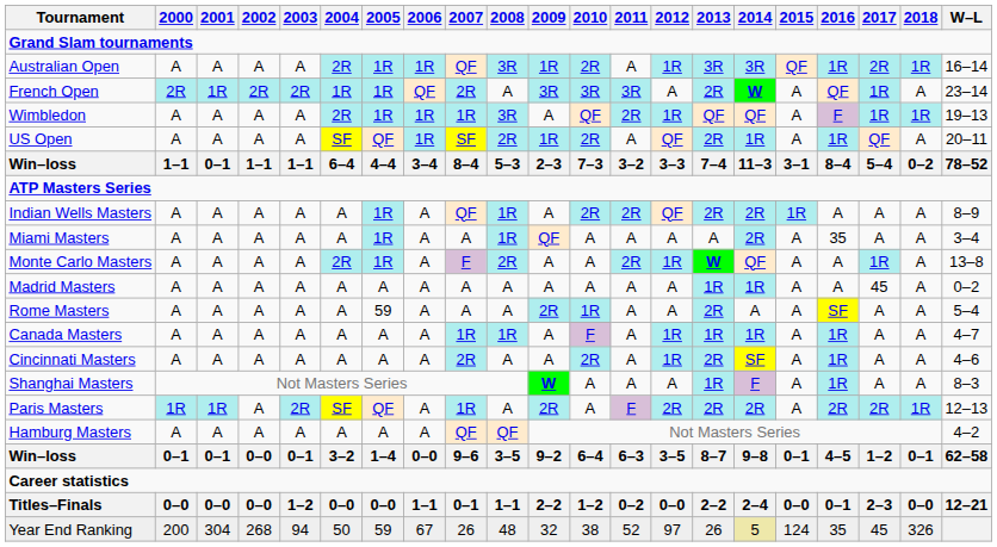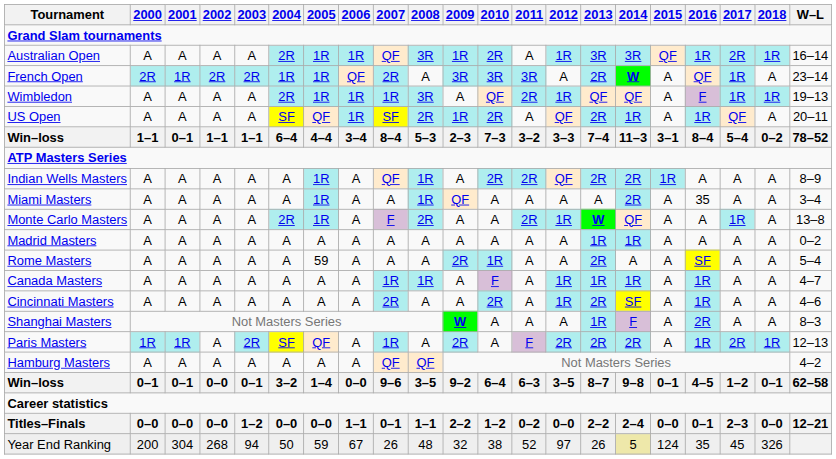Madrid Masters | 2017: 45 -> A
Shanghai Masters | 2016: 1R -> 2R
Paris Masters | 2016: 2R -> 1R
